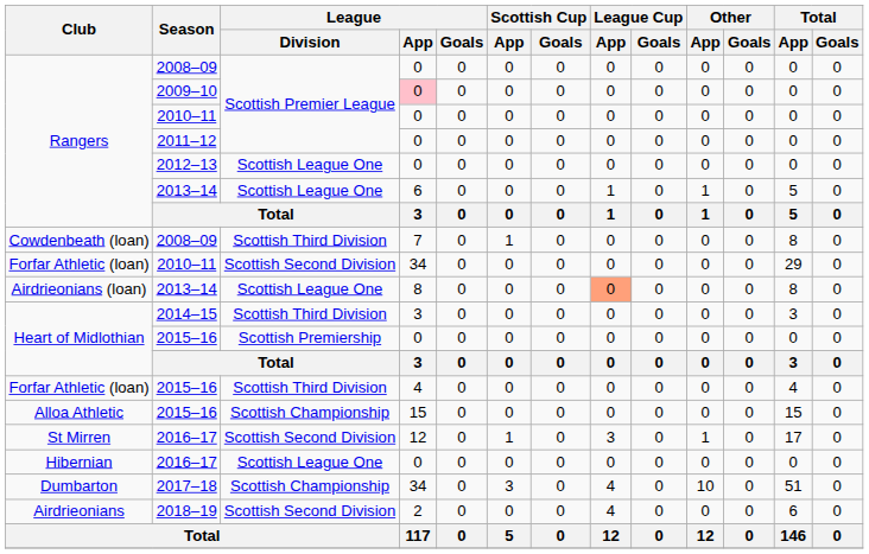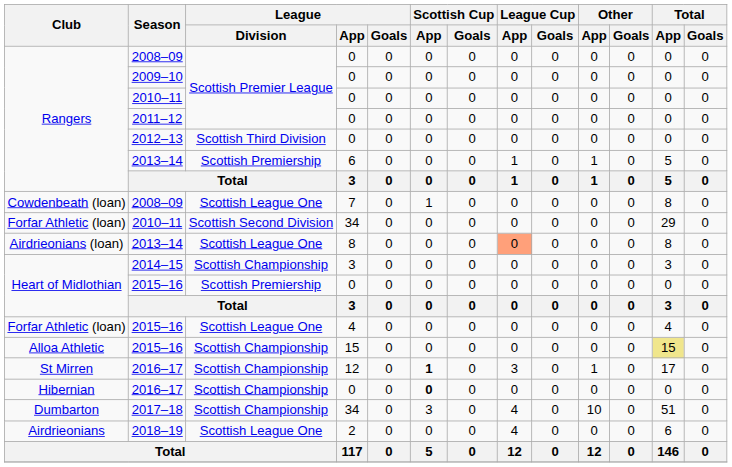2009–10 | League / App: pink background -> no background
2012–13 | League / Division: Scottish League One -> Scottish Third Division
Rangers / 2013–14 | League / Division: Scottish League One -> Scottish Premiership
Cowdenbeath (loan) / 2008–09 | League / Division: Scottish Third Division -> Scottish League One
2014–15 | League / Division: Scottish Third Division -> Scottish Championship
Forfar Athletic (loan) / 2015–16 | League / Division: Scottish Third Division -> Scottish League One
Alloa Athletic / 2015–16 | Total / App: no background -> khaki background
St Mirren / 2016–17 | League / Division: Scottish Second Division -> Scottish Championship
St Mirren / 2016–17 | Scottish Cup / App: normal -> bold
Hibernian / 2016–17 | League / Division: Scottish League One -> Scottish Championship
Hibernian / 2016–17 | Scottish Cup / App: normal -> bold
2018–19 | League / Division: Scottish Second Division -> Scottish League One
